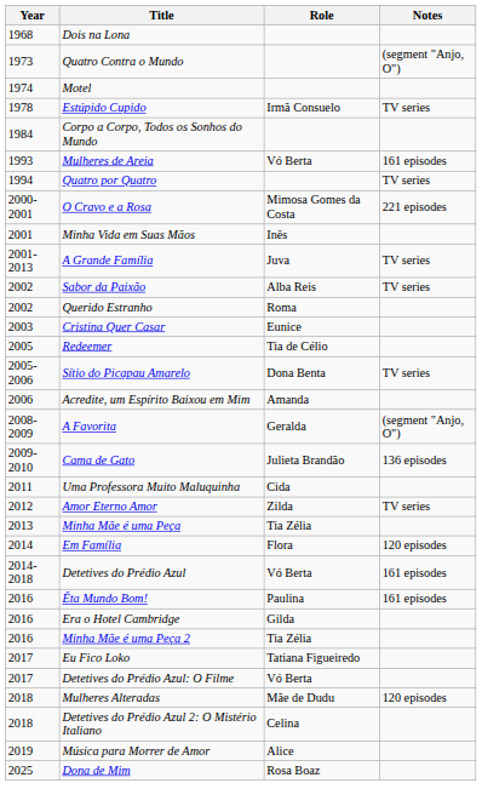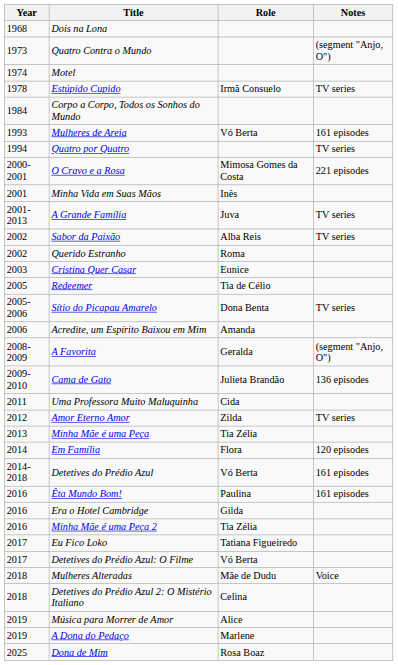Mulheres Alteradas | Notes: 120 episodes -> Voice
+ row: 2019 | A Dona do Pedaço | Marlene
